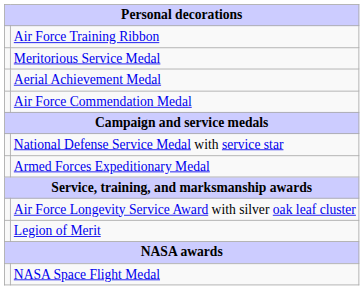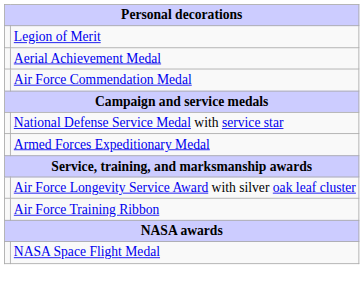rows swapped: Legion of Merit <-> Air Force Training Ribbon
- row: Meritorious Service Medal
